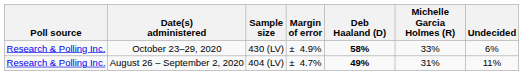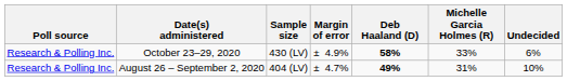August 26 – September 2, 2020 | Undecided: 11% -> 10%
